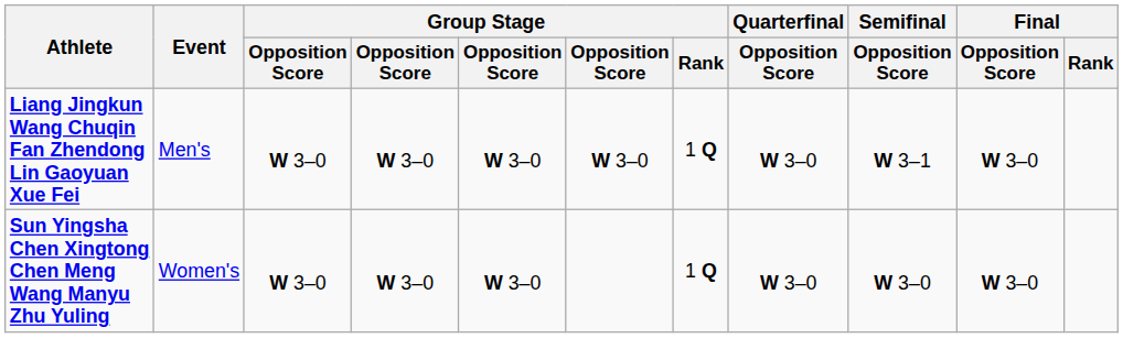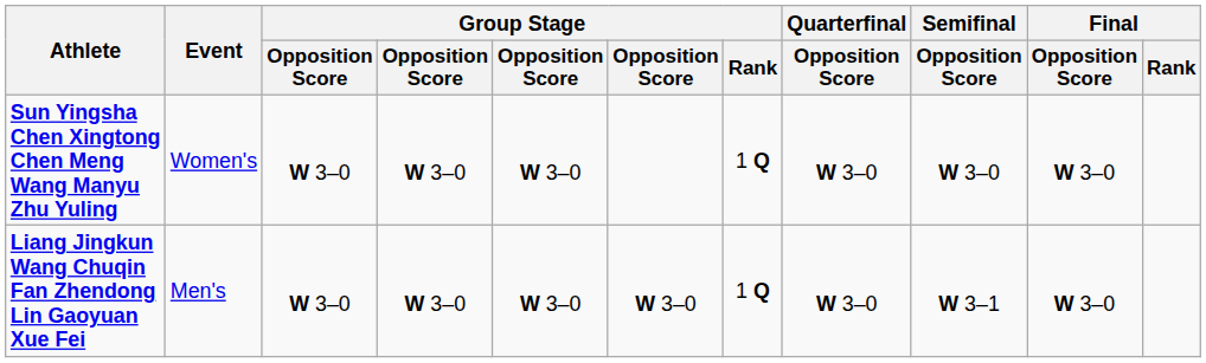rows swapped: Liang Jingkun Wang Chuqin Fan Zhendong Lin Gaoyuan Xue Fei <-> Sun Yingsha Chen Xingtong Chen Meng Wang Manyu Zhu Yuling
